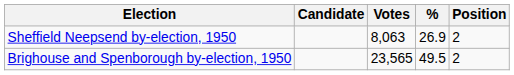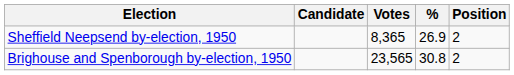Sheffield Neepsend by-election, 1950 | Votes: 8,063 -> 8,365
Brighouse and Spenborough by-election, 1950 | %: 49.5 -> 30.8
